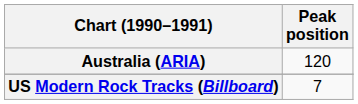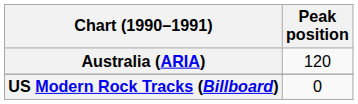US Modern Rock Tracks (Billboard) | Peak position: 7 -> 0
